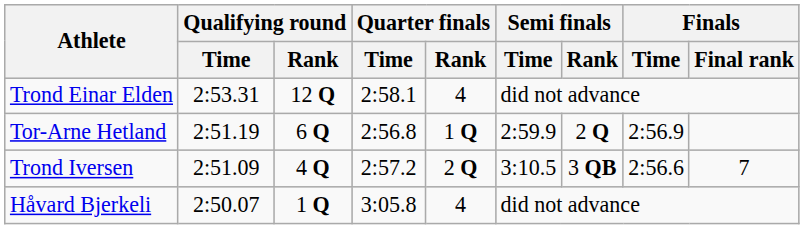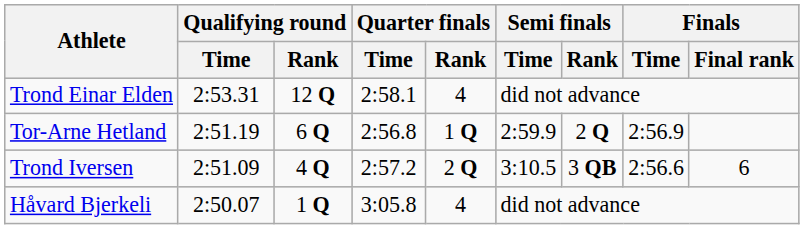Trond Iversen | Finals / Final rank: 7 -> 6
